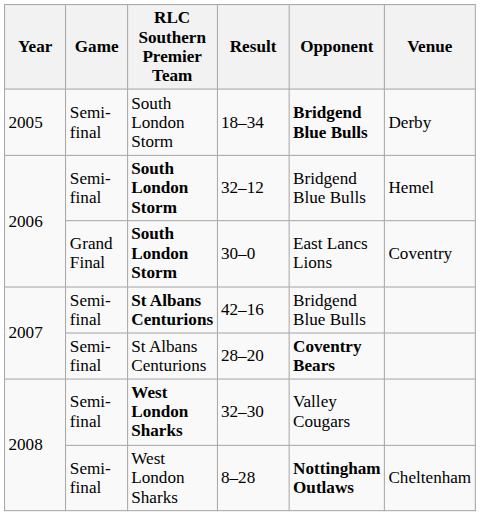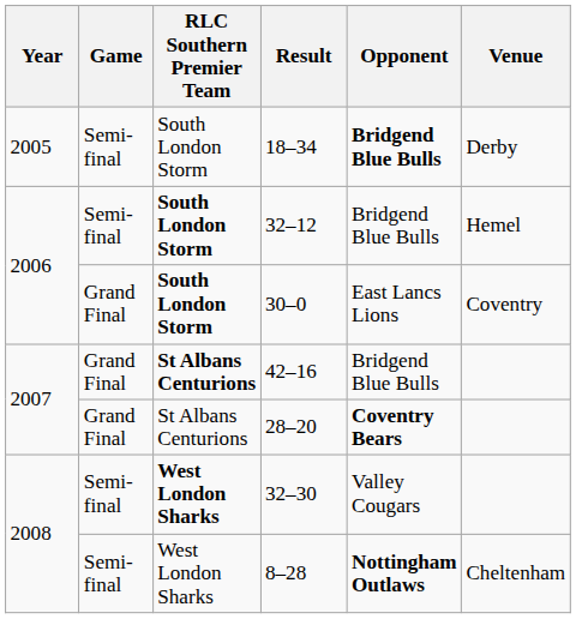42–16 | Game: Semi-final -> Grand Final
28–20 | Game: Semi-final -> Grand Final
